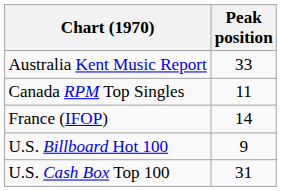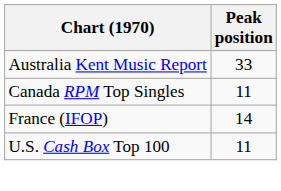- row: U.S. Billboard Hot 100 | 9
U.S. Cash Box Top 100 | Peak position: 31 -> 11
